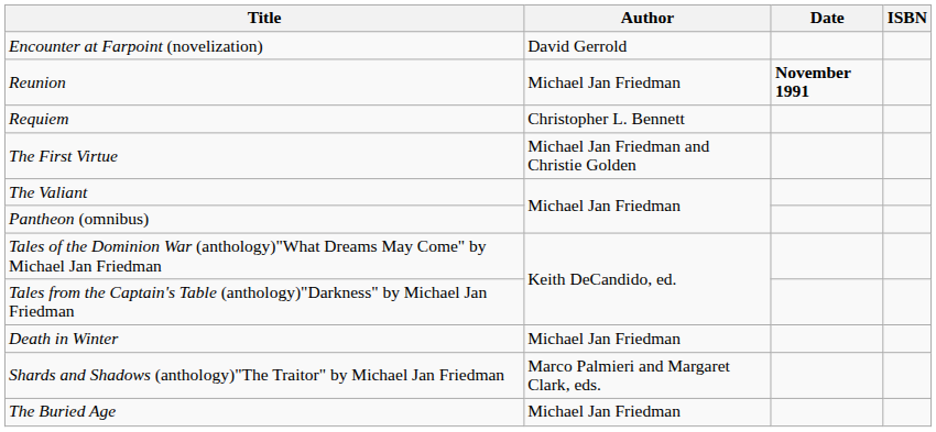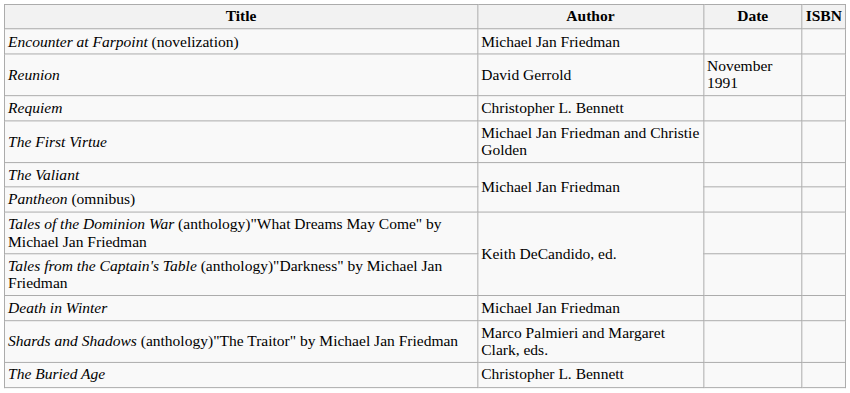Encounter at Farpoint (novelization) | Author: David Gerrold -> Michael Jan Friedman
Reunion | Author: Michael Jan Friedman -> David Gerrold
Reunion | Date: bold -> normal
The Buried Age | Author: Michael Jan Friedman -> Christopher L. Bennett
